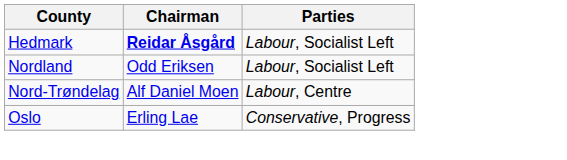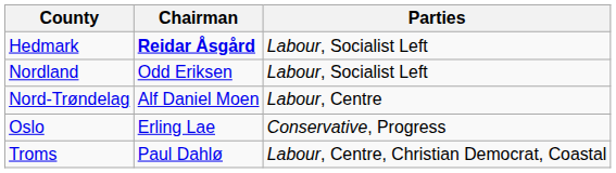+ row: Troms | Paul Dahlø | Labour, Centre, Christian Democrat, Coastal
